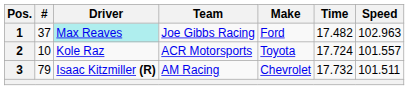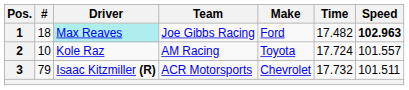1 | #: 37 -> 18
1 | Speed: normal -> bold
2 | Team: ACR Motorsports -> AM Racing
3 | Team: AM Racing -> ACR Motorsports
